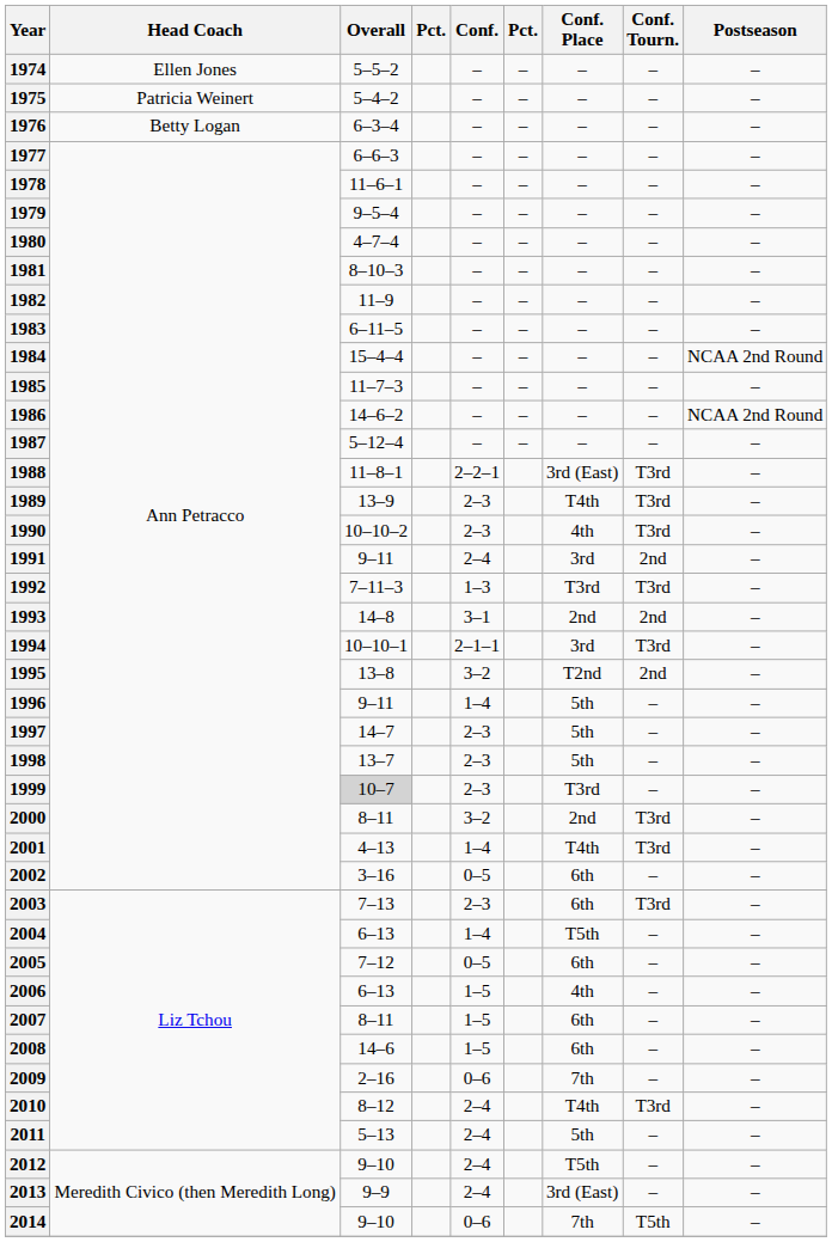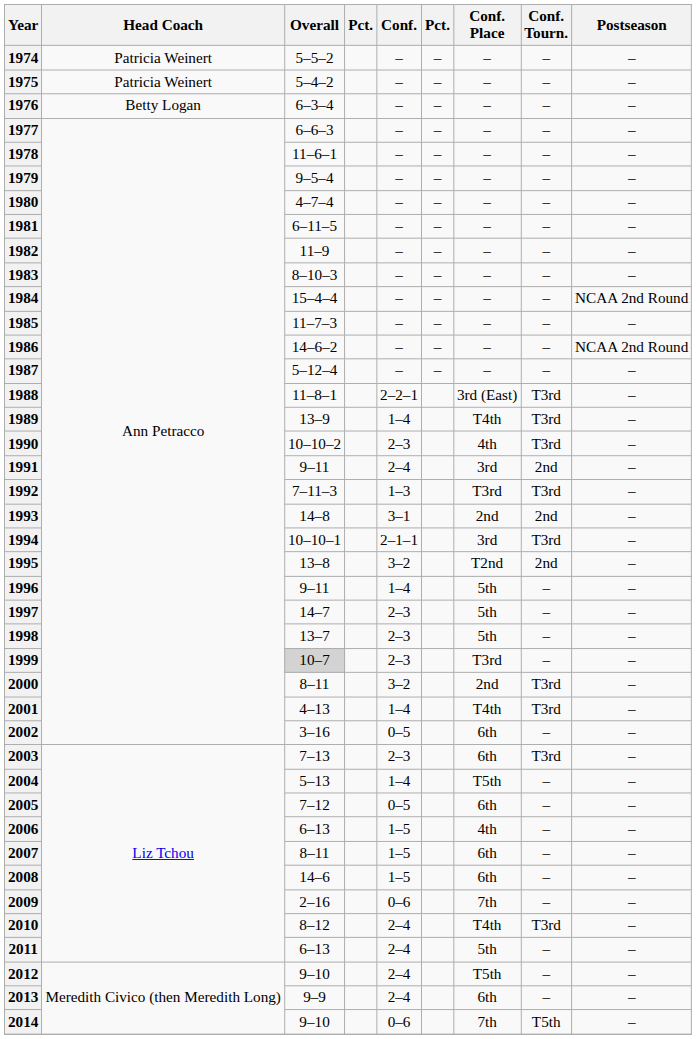1974 | Head Coach: Ellen Jones -> Patricia Weinert
1981 | Overall: 8–10–3 -> 6–11–5
1983 | Overall: 6–11–5 -> 8–10–3
1989 | Conf.: 2–3 -> 1–4
2004 | Overall: 6–13 -> 5–13
2011 | Overall: 5–13 -> 6–13
2013 | Conf. Place: 3rd (East) -> 6th
